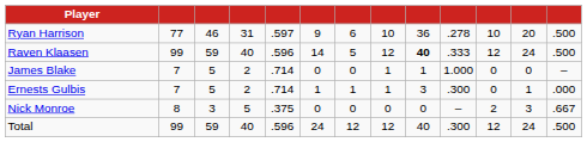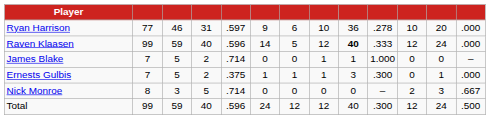Ryan Harrison | column 13: .500 -> .000
Raven Klaasen | column 13: .500 -> .000
Ernests Gulbis | column 5: .714 -> .375
Nick Monroe | column 5: .375 -> .714
